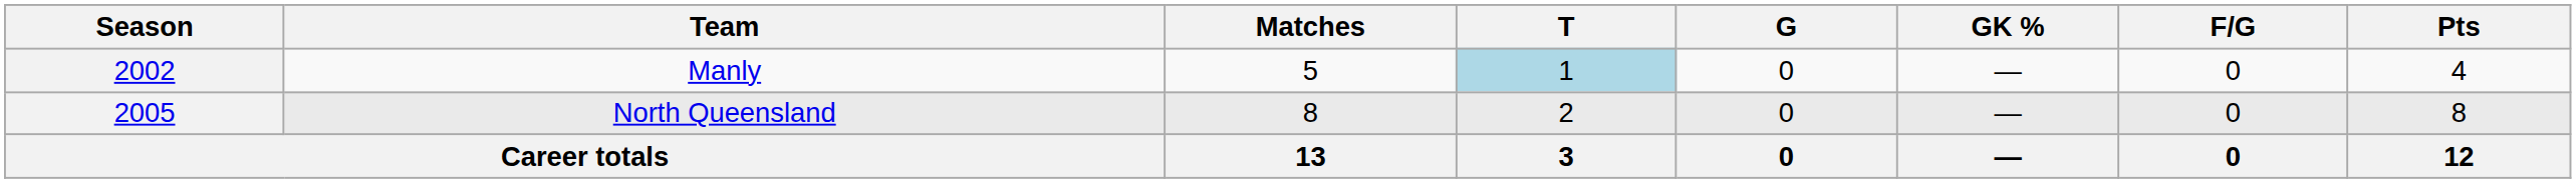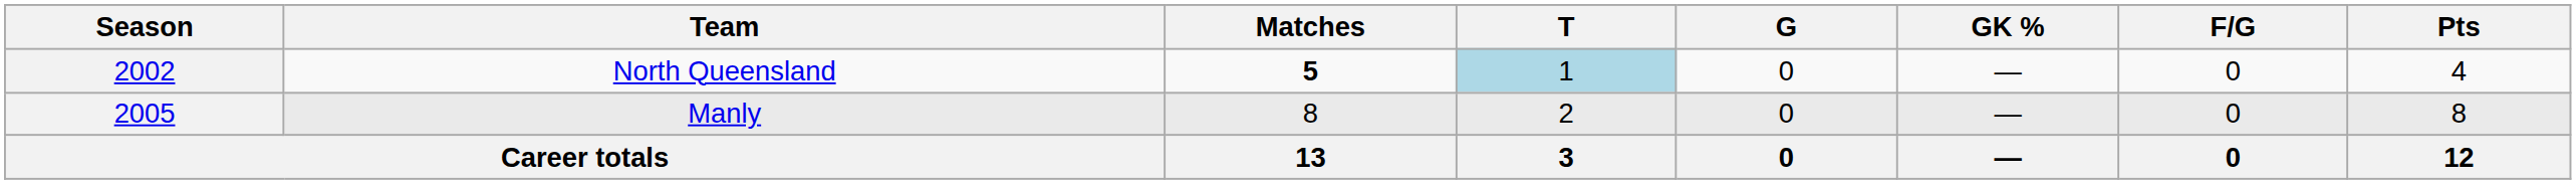2002 | Team: Manly -> North Queensland
2002 | Matches: normal -> bold
2005 | Team: North Queensland -> Manly
